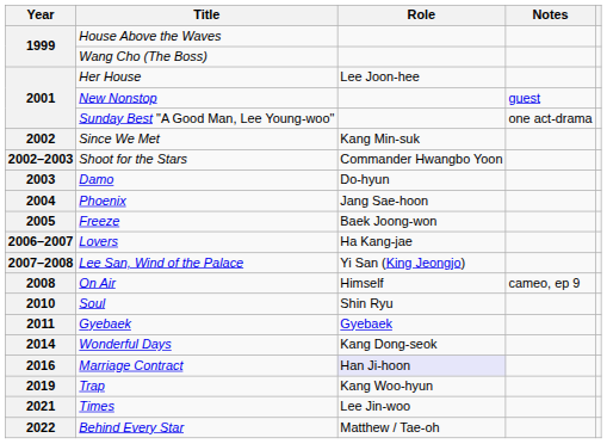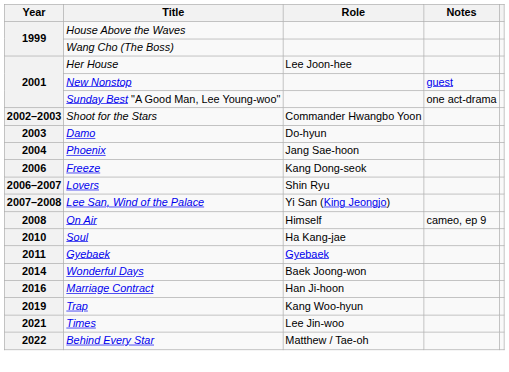- row: 2002 | Since We Met | Kang Min-suk
Freeze | Year: 2005 -> 2006
Freeze | Role: Baek Joong-won -> Kang Dong-seok
Lovers | Role: Ha Kang-jae -> Shin Ryu
Soul | Role: Shin Ryu -> Ha Kang-jae
Wonderful Days | Role: Kang Dong-seok -> Baek Joong-won
Marriage Contract | Role: lavender background -> no background
